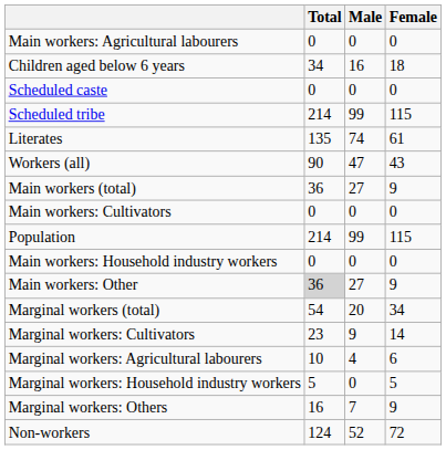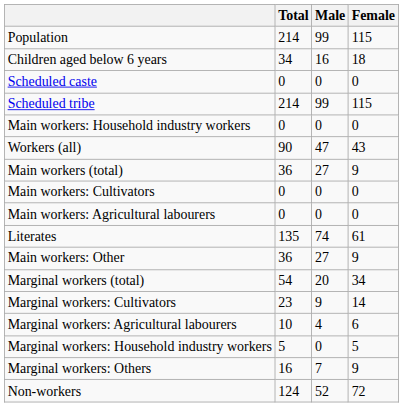rows swapped: Population <-> Main workers: Agricultural labourers
rows swapped: Literates <-> Main workers: Household industry workers
Main workers: Other | Total: lightgrey background -> no background
